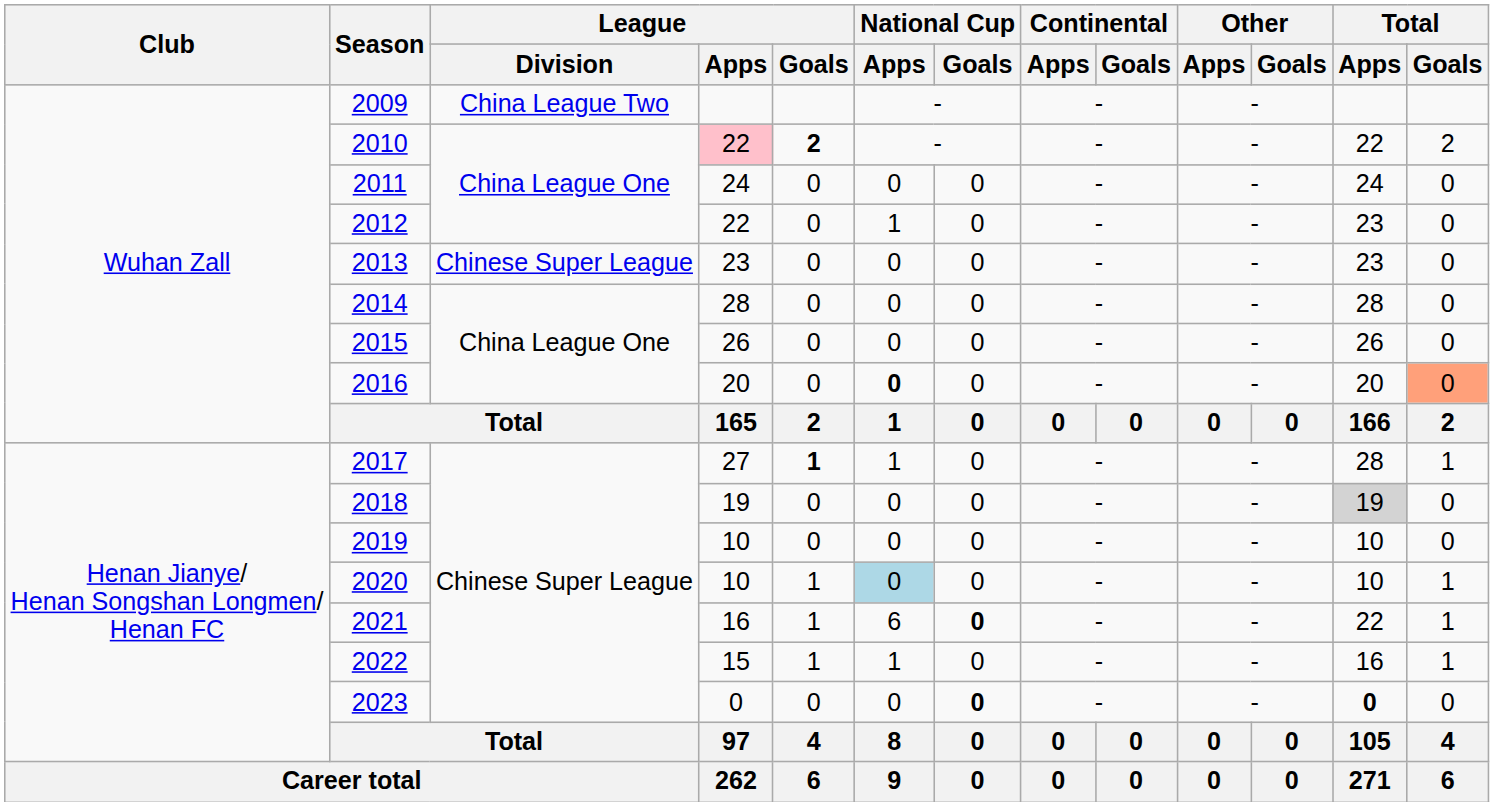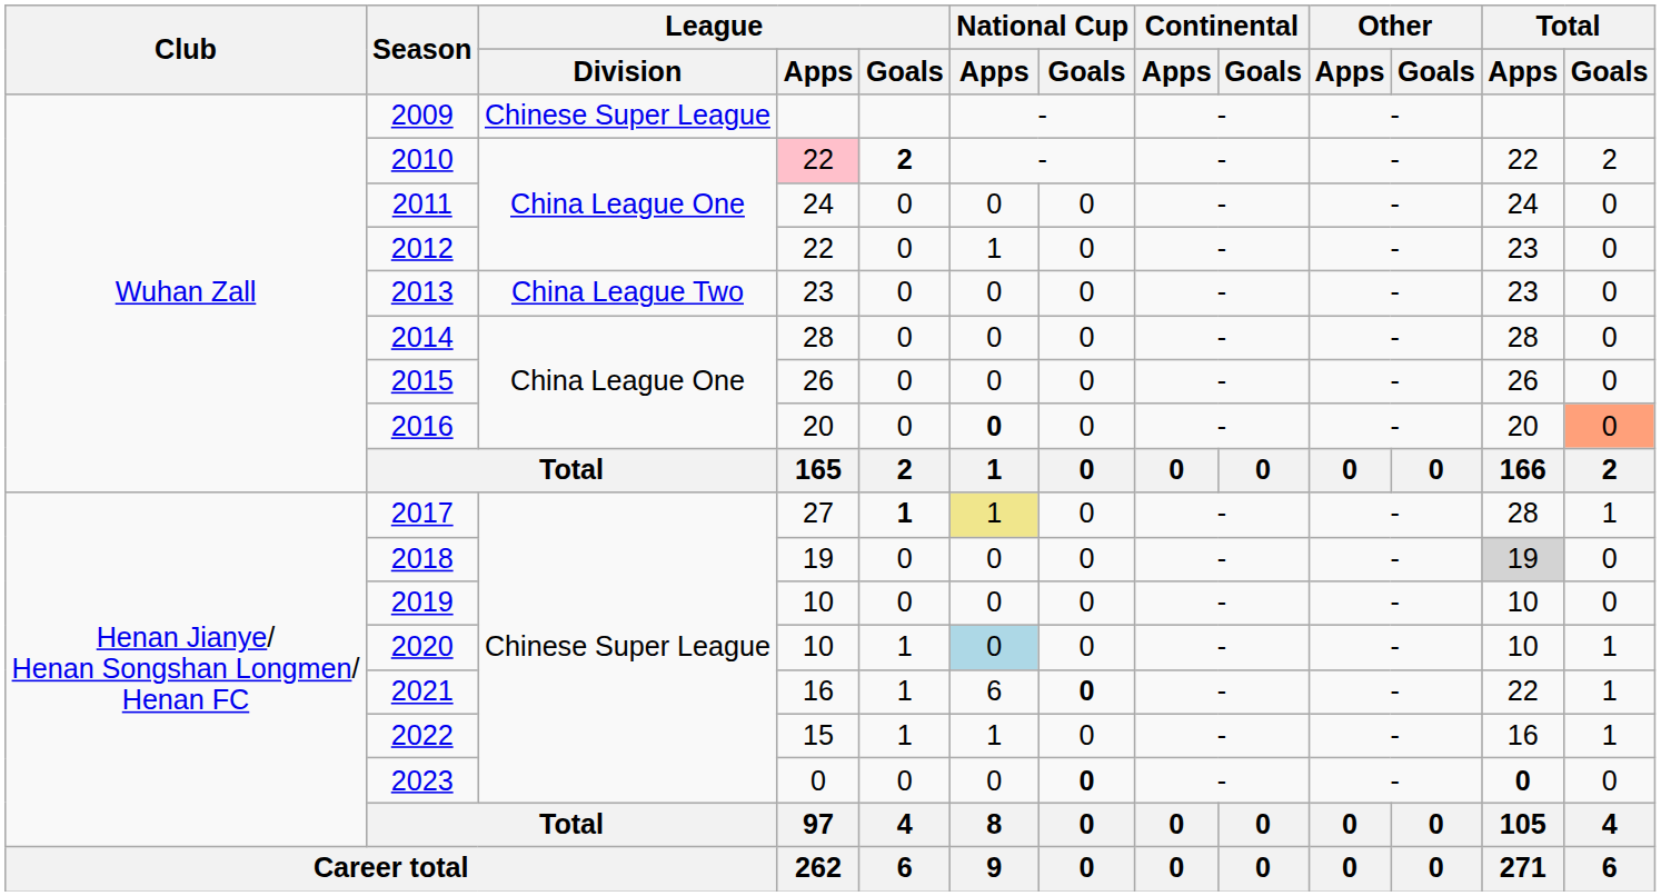2009 | League / Division: China League Two -> Chinese Super League
2013 | League / Division: Chinese Super League -> China League Two
2017 | National Cup / Apps: no background -> khaki background
